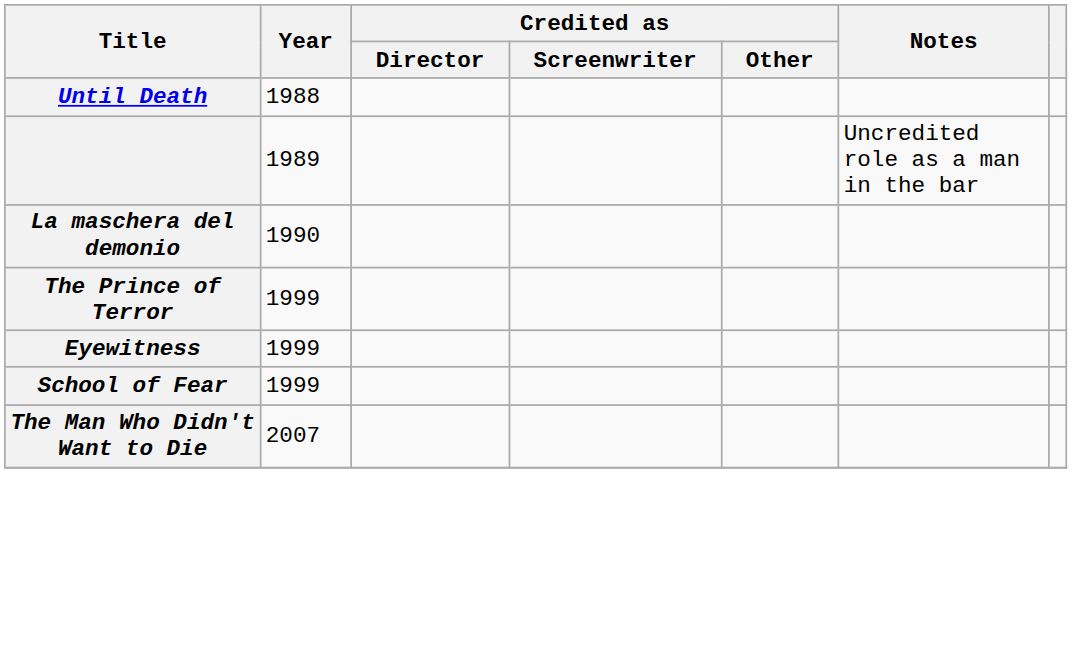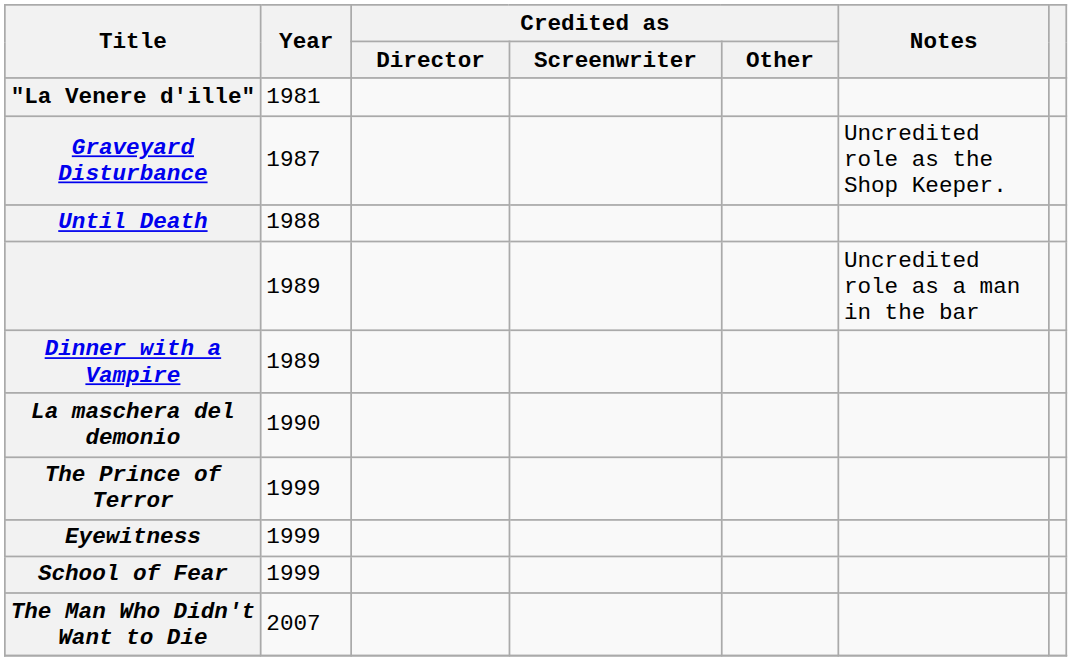+ row: "La Venere d'ille" | 1981
+ row: Graveyard Disturbance | 1987 | Uncredited role as the Shop Keeper.
+ row: Dinner with a Vampire | 1989
